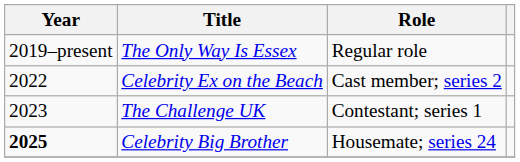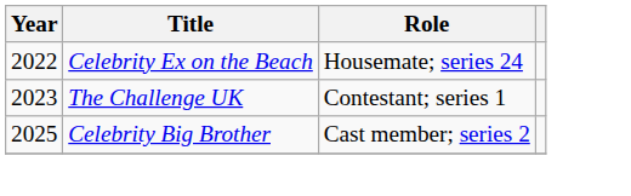- row: 2019–present | The Only Way Is Essex | Regular role
Celebrity Ex on the Beach | Role: Cast member; series 2 -> Housemate; series 24
Celebrity Big Brother | Year: bold -> normal
Celebrity Big Brother | Role: Housemate; series 24 -> Cast member; series 2
